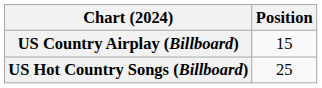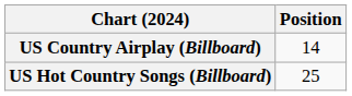US Country Airplay (Billboard) | Position: 15 -> 14
